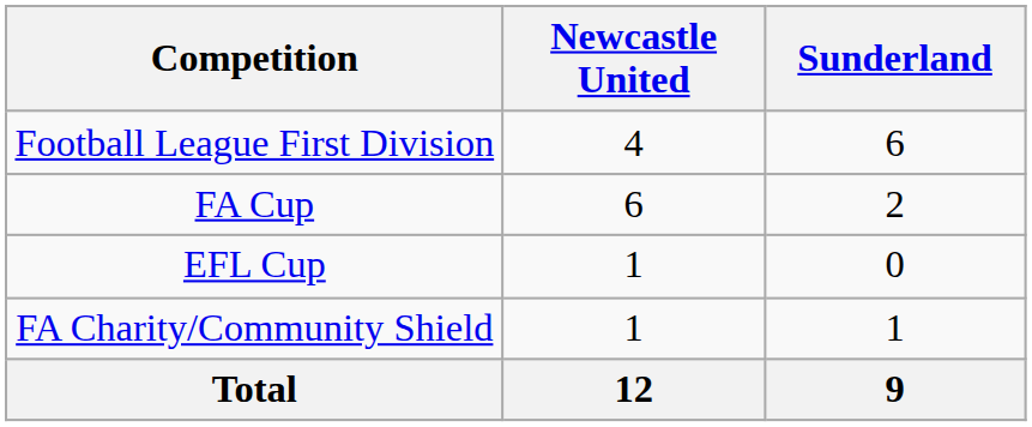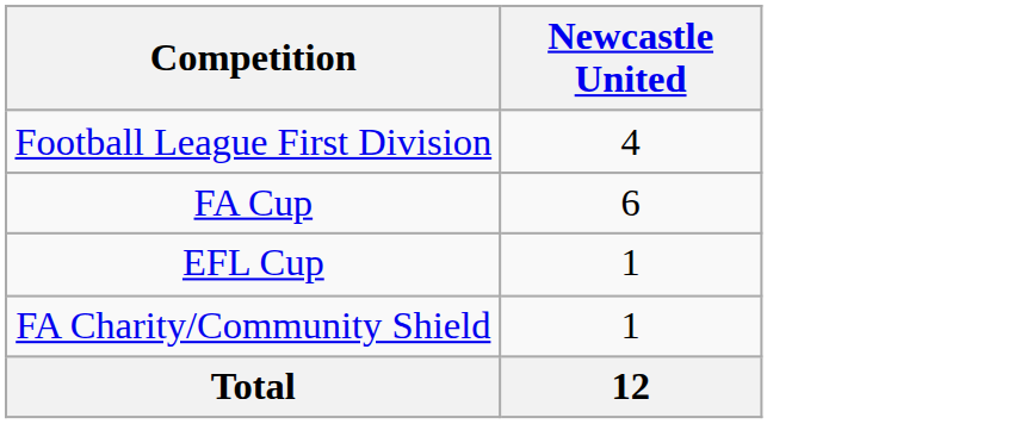- column: Sunderland | 6 | 2 | 0 | 1 | 9
